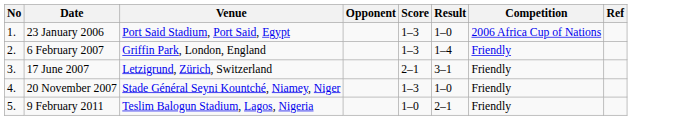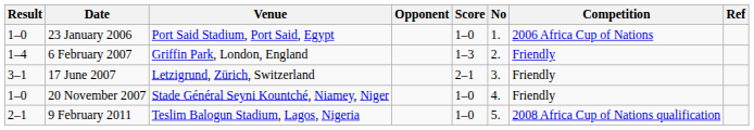columns swapped: No <-> Result
23 January 2006 | Score: 1–3 -> 1–0
20 November 2007 | Score: 1–3 -> 1–0
9 February 2011 | Competition: Friendly -> 2008 Africa Cup of Nations qualification
